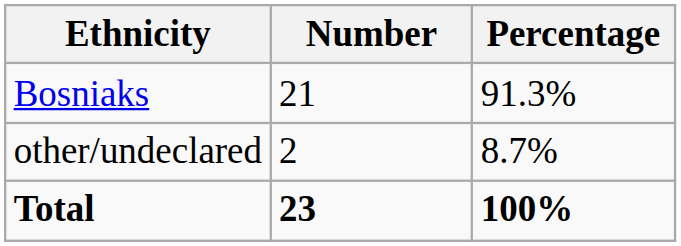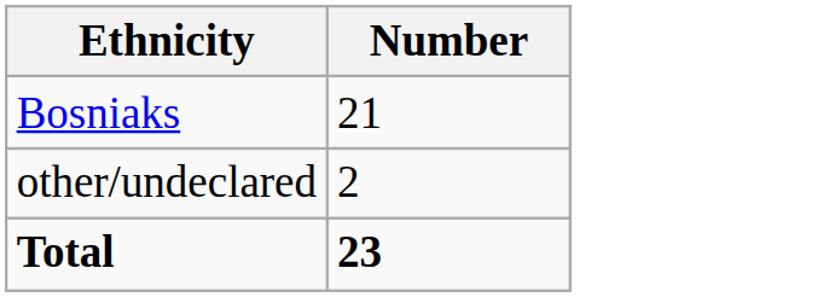- column: Percentage | 91.3% | 8.7% | 100%
